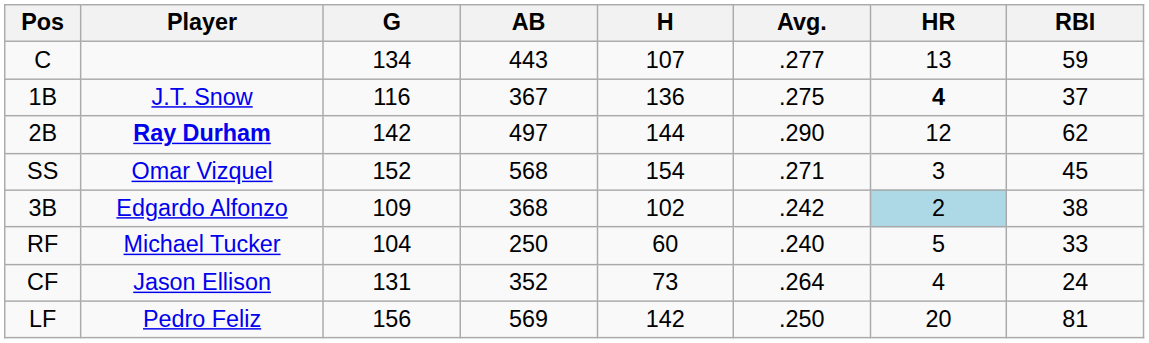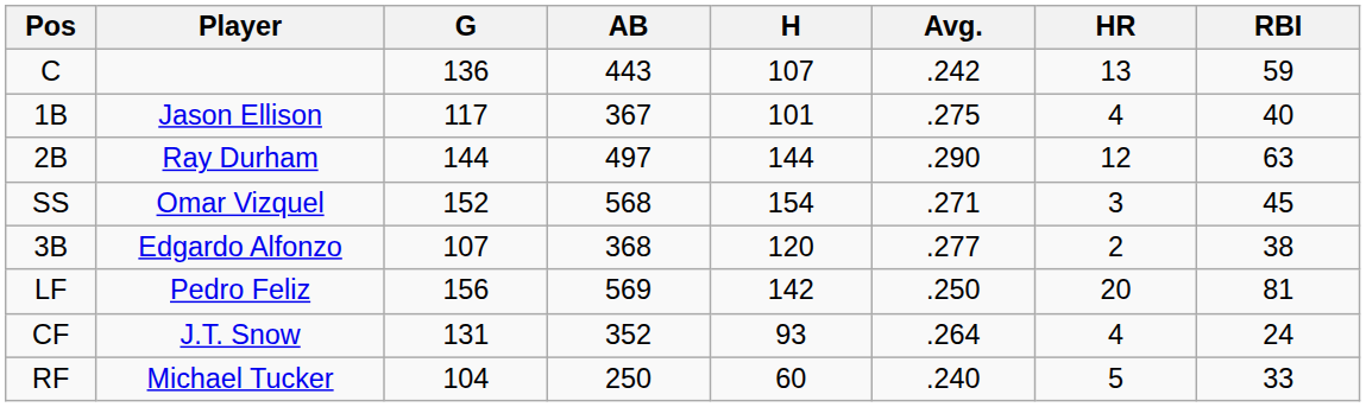C | G: 134 -> 136
C | Avg.: .277 -> .242
1B | Player: J.T. Snow -> Jason Ellison
1B | G: 116 -> 117
1B | H: 136 -> 101
1B | HR: bold -> normal
1B | RBI: 37 -> 40
2B | Player: bold -> normal
2B | G: 142 -> 144
2B | RBI: 62 -> 63
3B | G: 109 -> 107
3B | H: 102 -> 120
3B | Avg.: .242 -> .277
3B | HR: lightblue background -> no background
rows swapped: LF <-> RF
CF | Player: Jason Ellison -> J.T. Snow
CF | H: 73 -> 93
